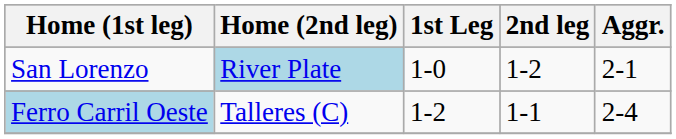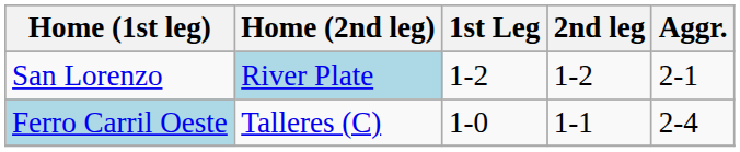San Lorenzo | 1st Leg: 1-0 -> 1-2
Ferro Carril Oeste | 1st Leg: 1-2 -> 1-0
